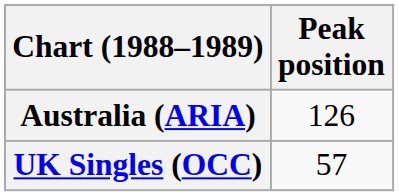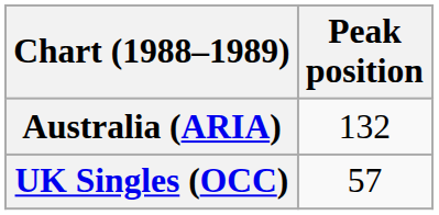Australia (ARIA) | Peak position: 126 -> 132
